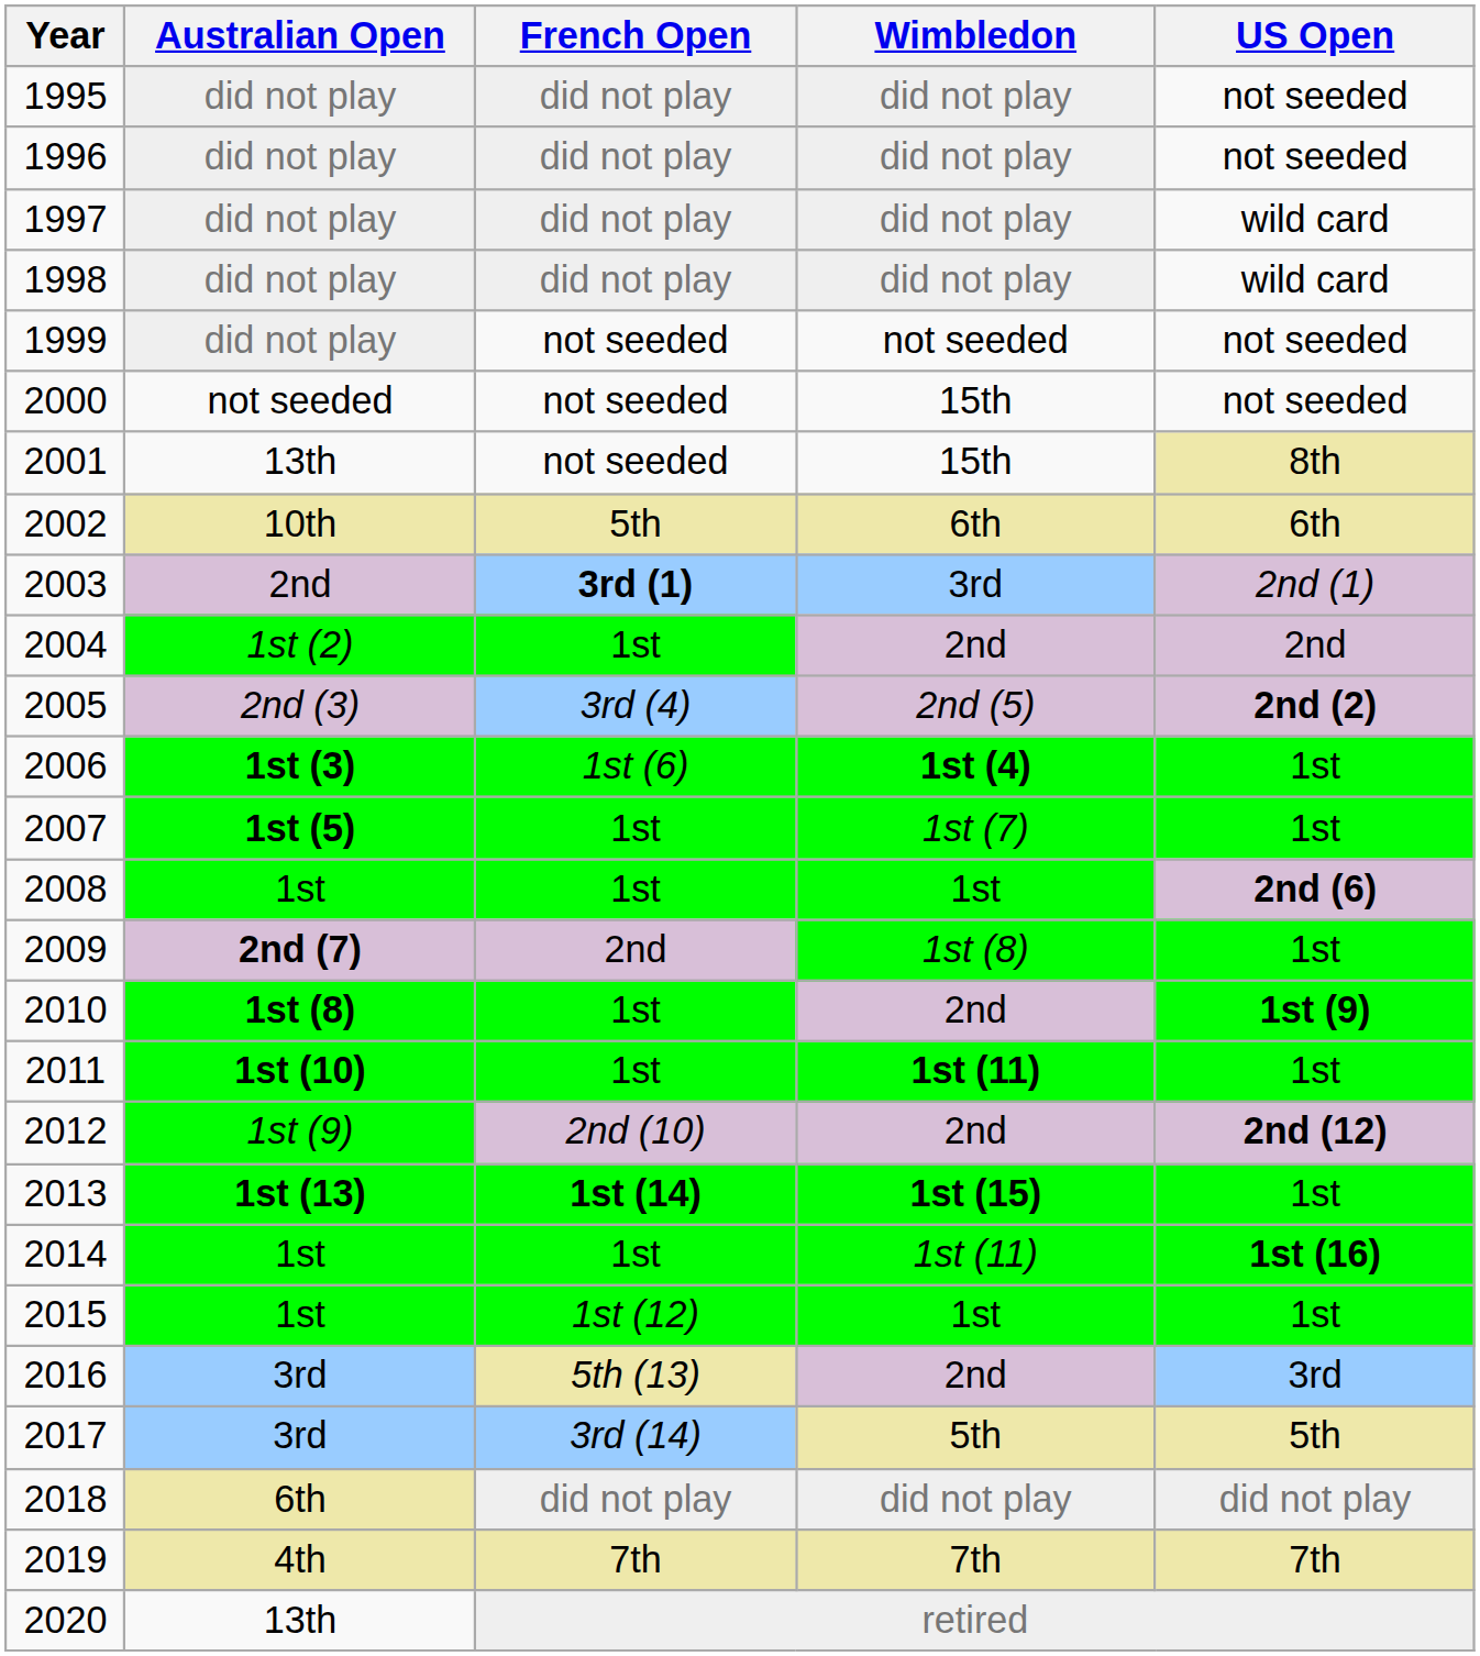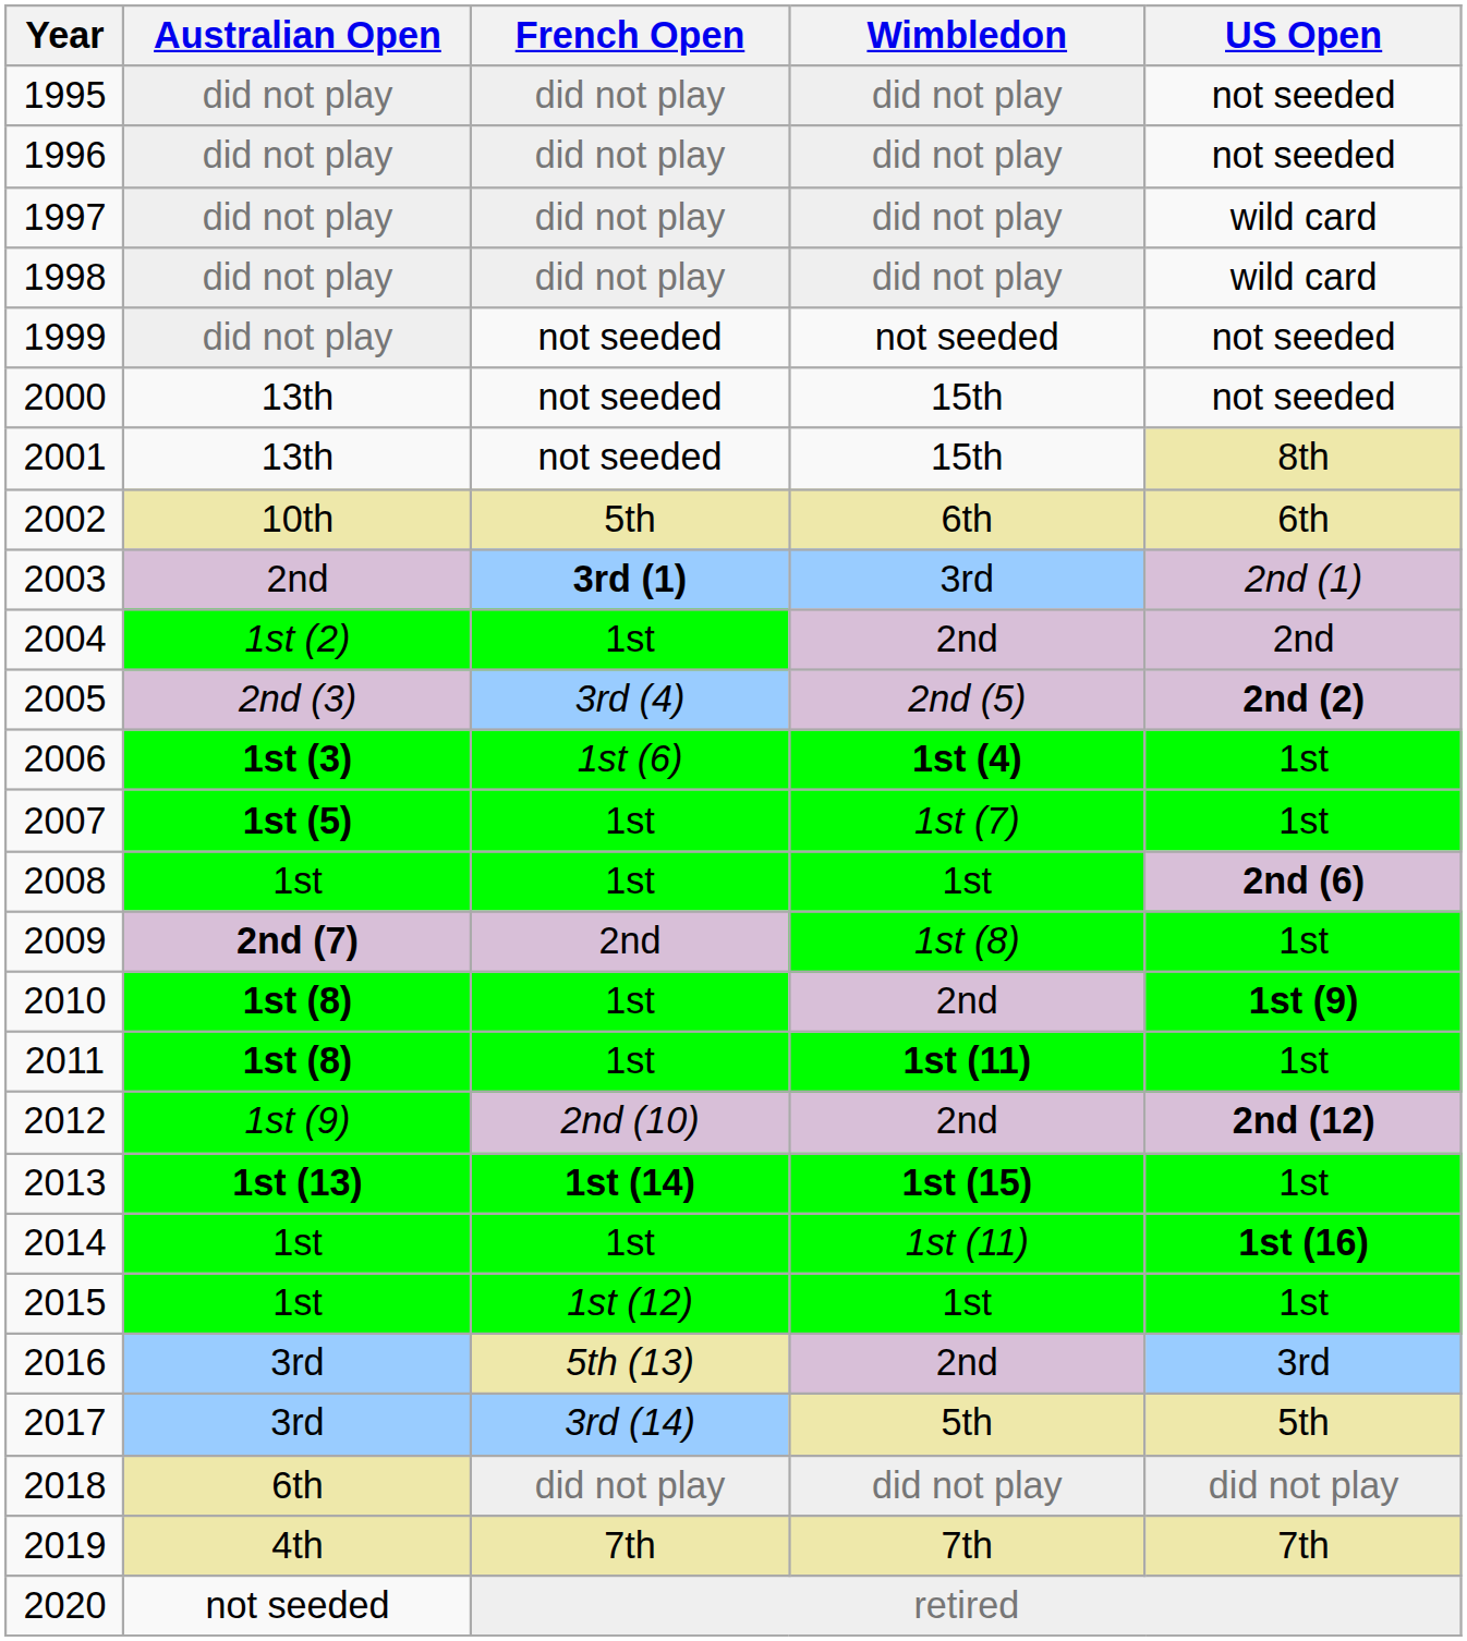2000 | Australian Open: not seeded -> 13th
2011 | Australian Open: 1st (10) -> 1st (8)
2020 | Australian Open: 13th -> not seeded
